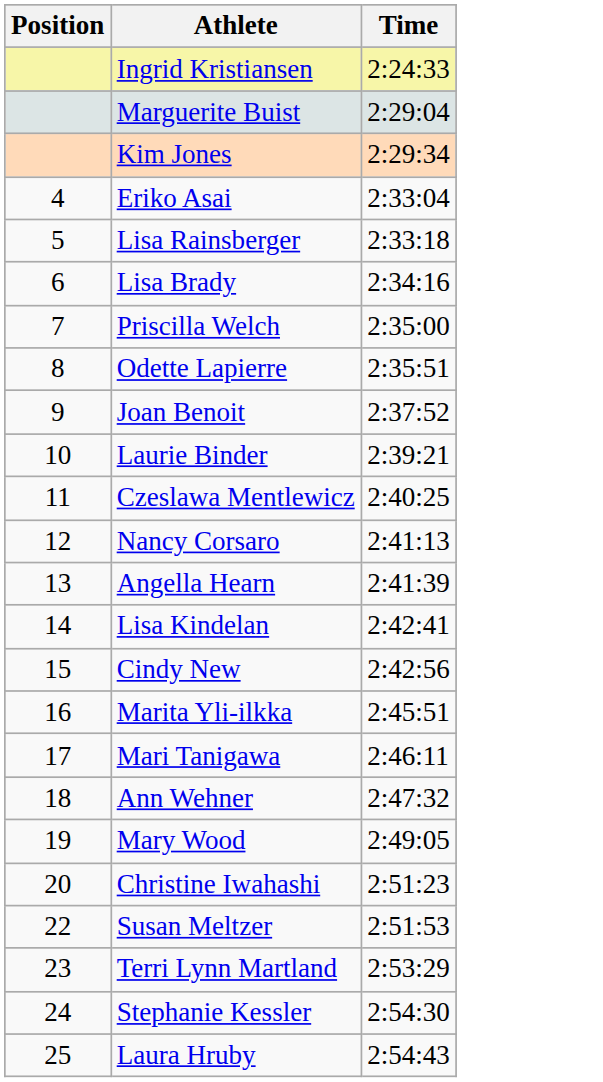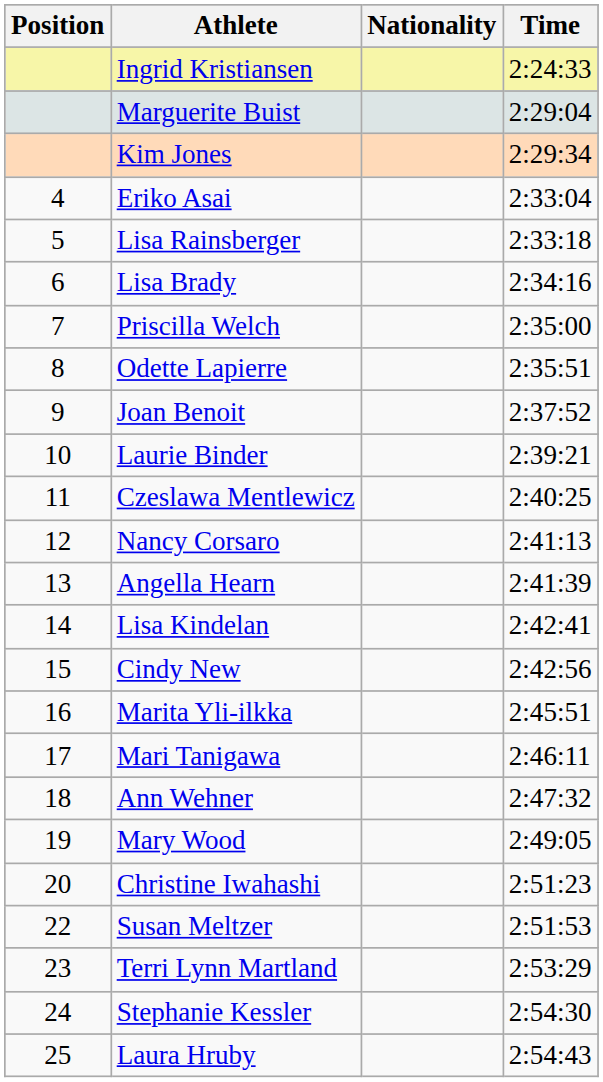+ column: Nationality
